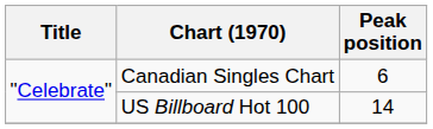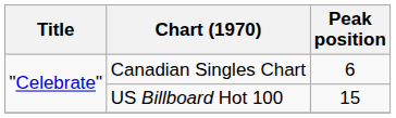US Billboard Hot 100 | Peak position: 14 -> 15
